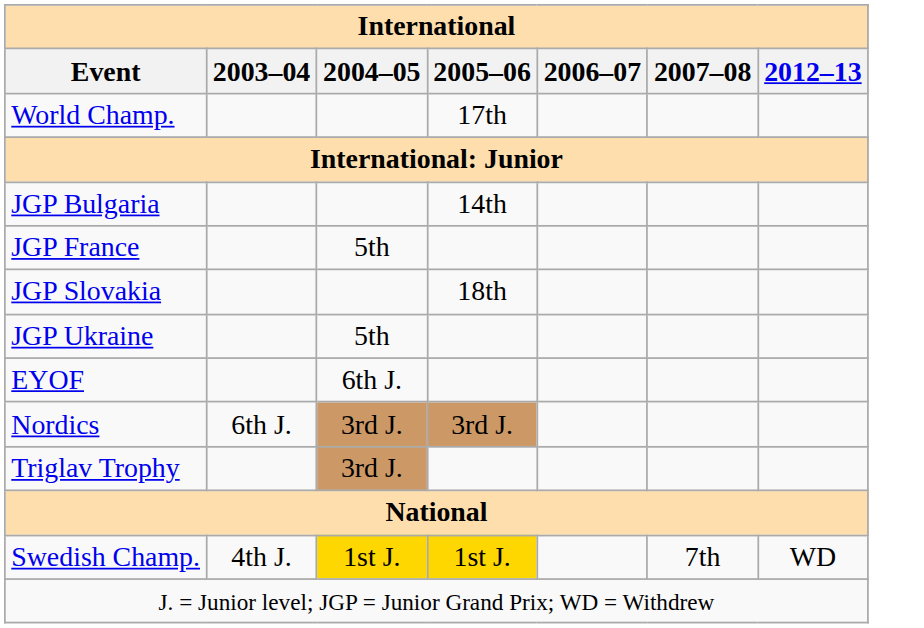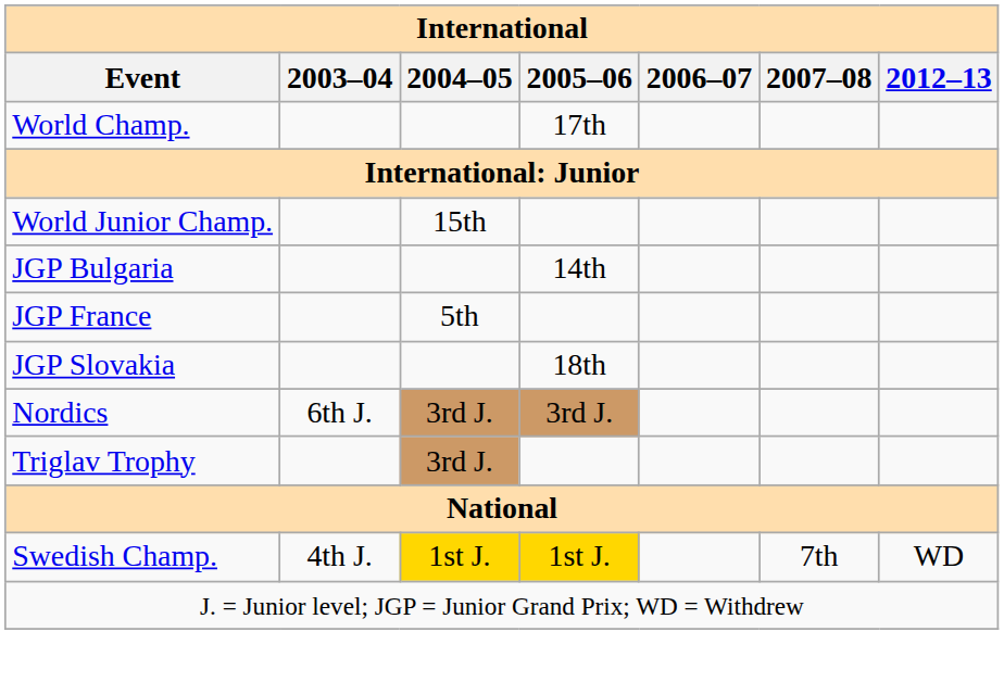+ row: World Junior Champ. | 15th
- row: JGP Ukraine | 5th
- row: EYOF | 6th J.
